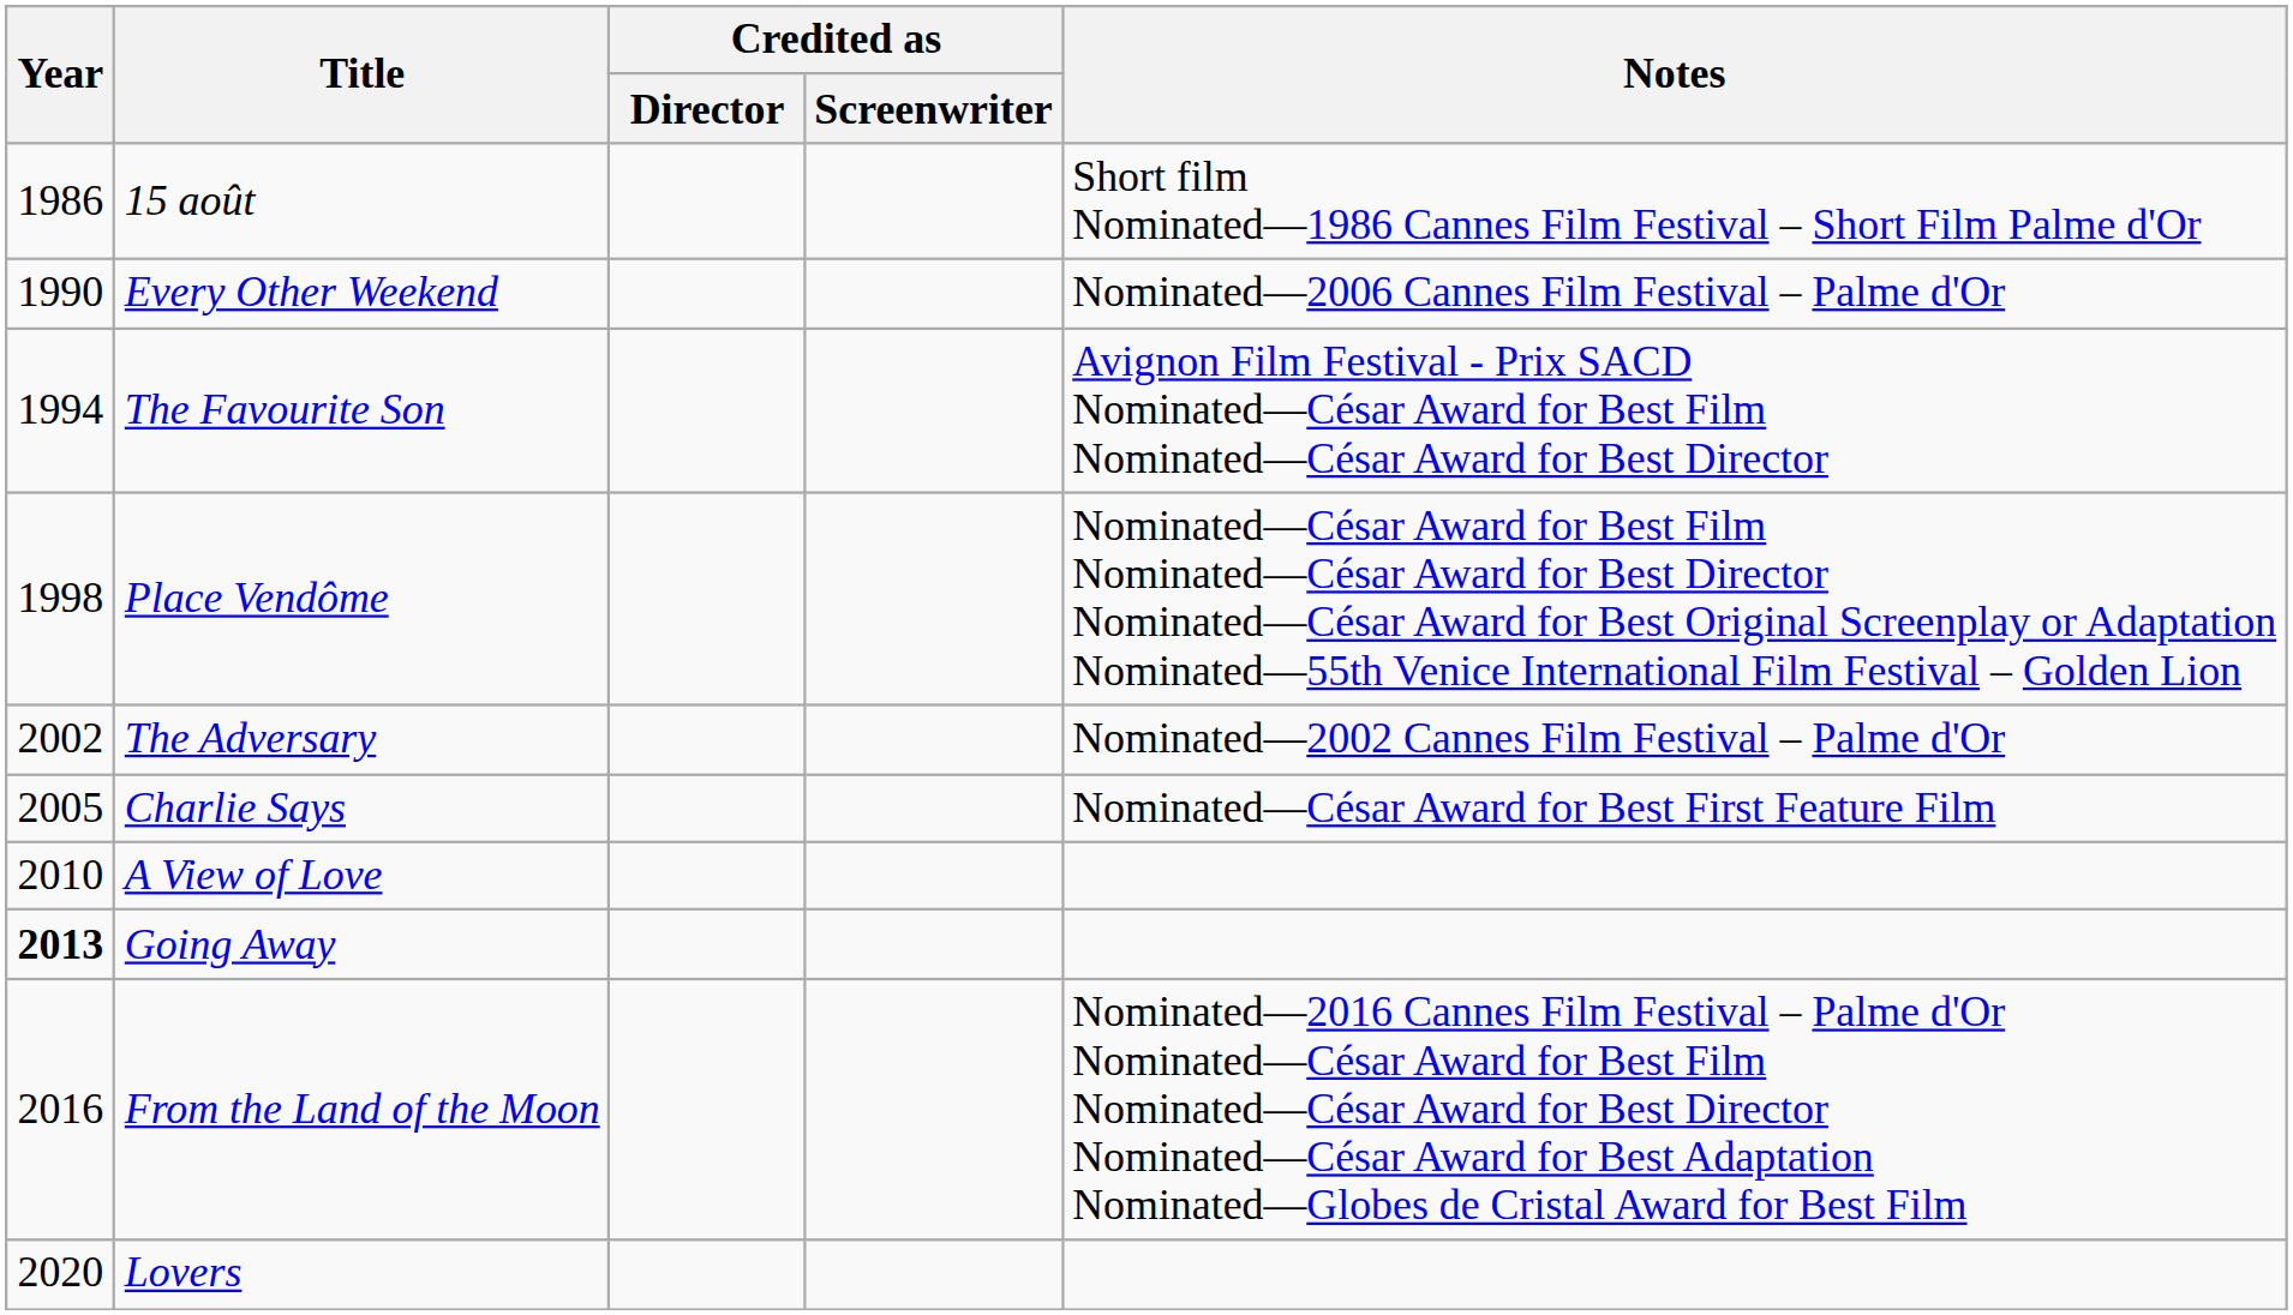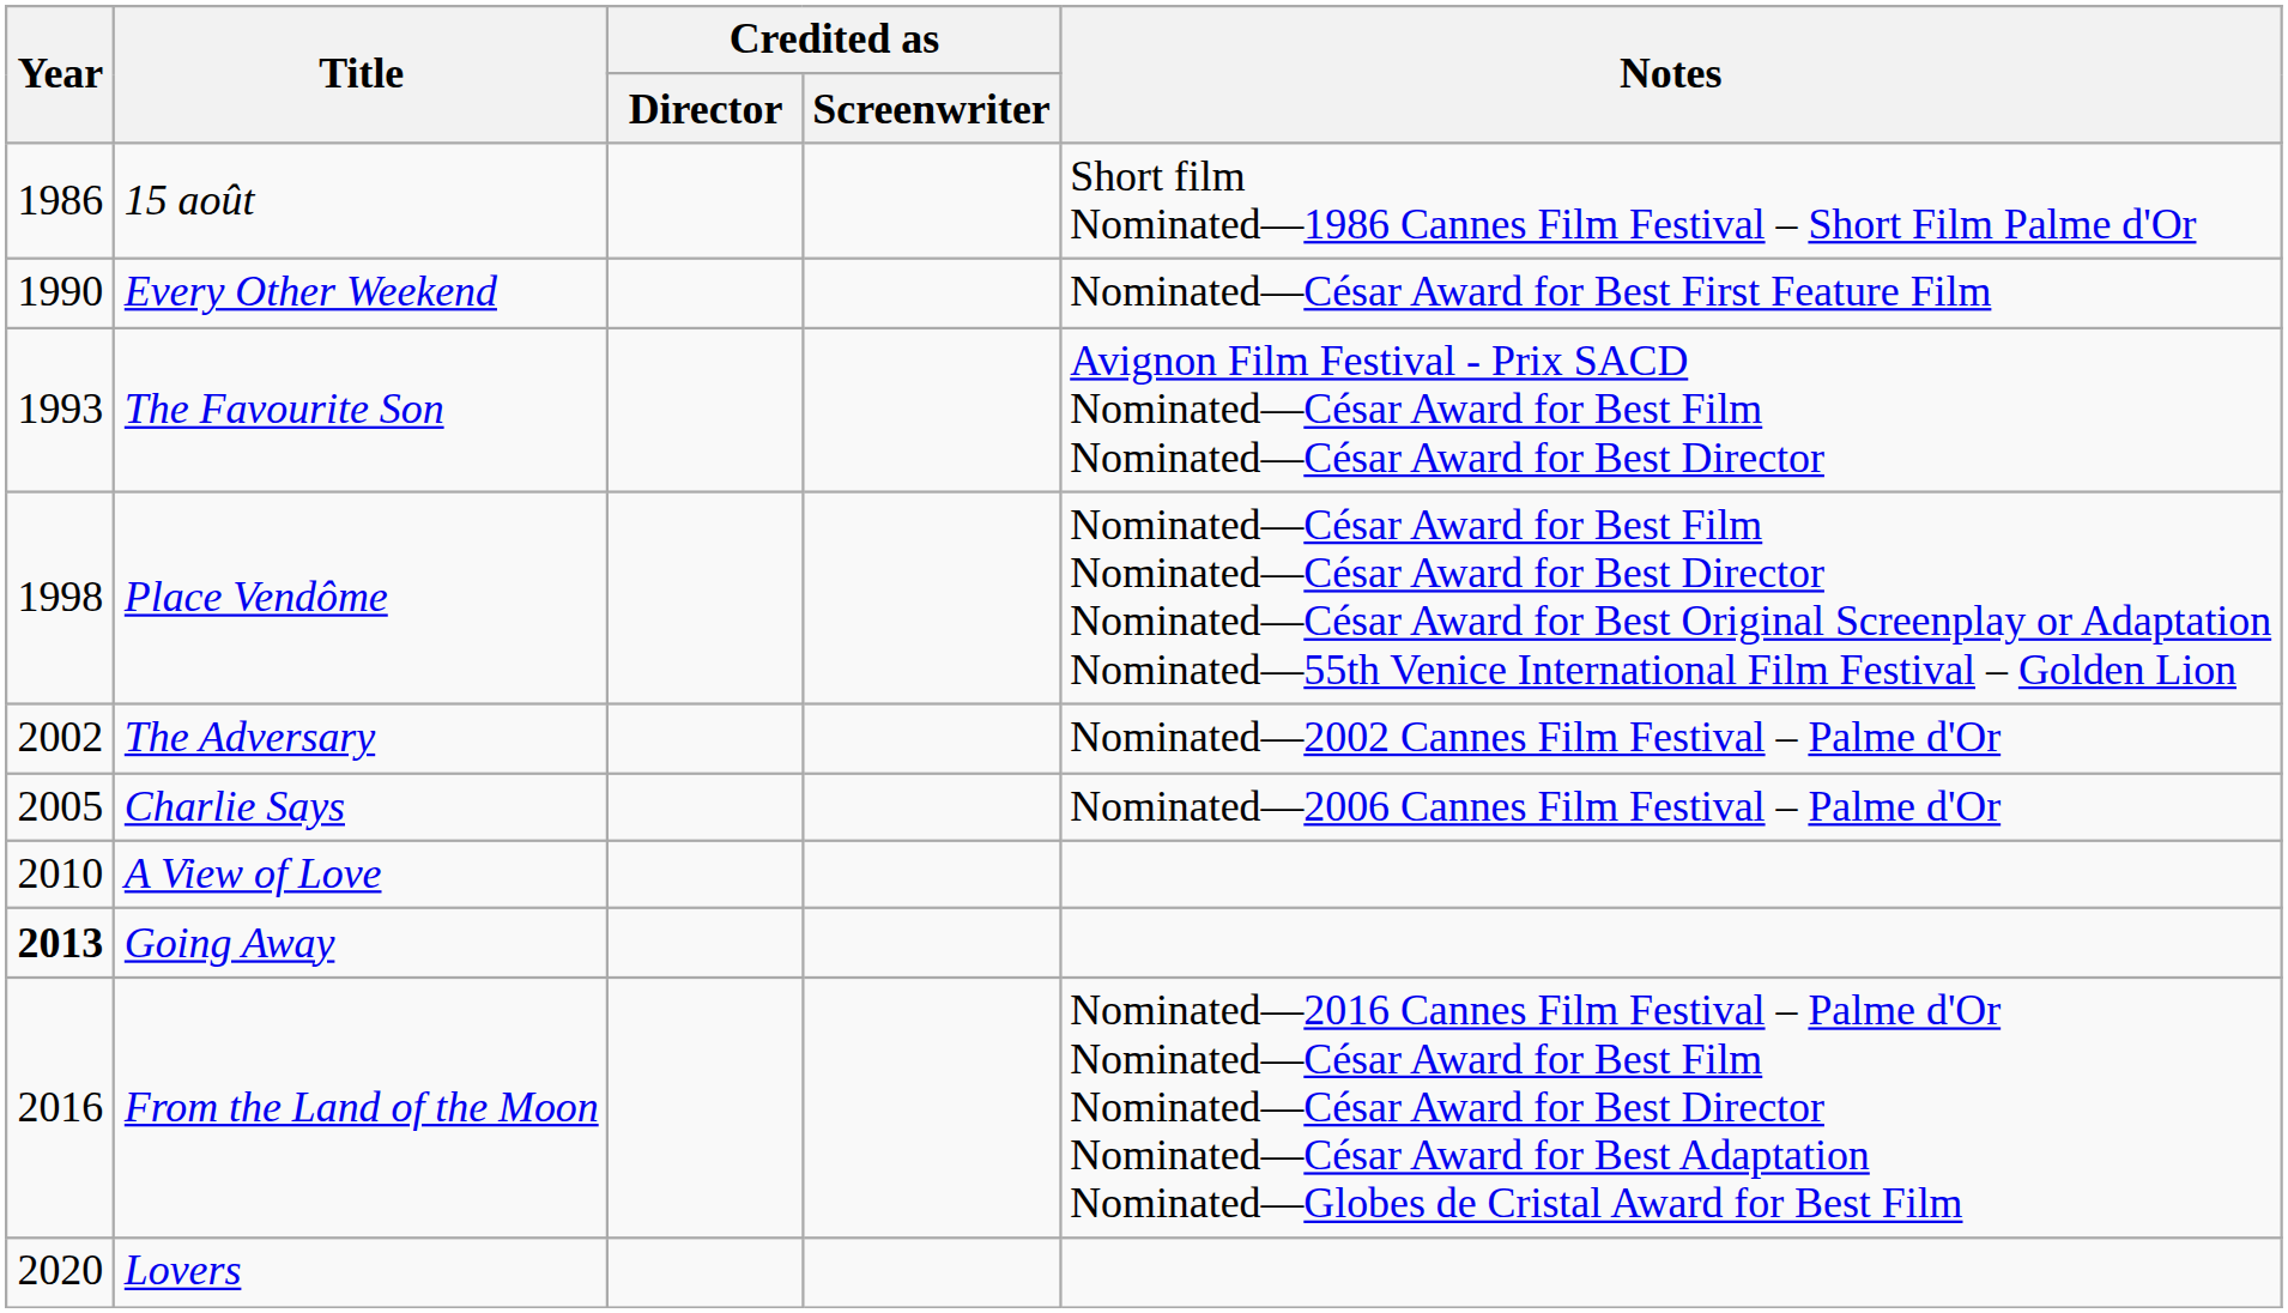Every Other Weekend | Notes: Nominated—2006 Cannes Film Festival – Palme d'Or -> Nominated—César Award for Best First Feature Film
The Favourite Son | Year: 1994 -> 1993
Charlie Says | Notes: Nominated—César Award for Best First Feature Film -> Nominated—2006 Cannes Film Festival – Palme d'Or
